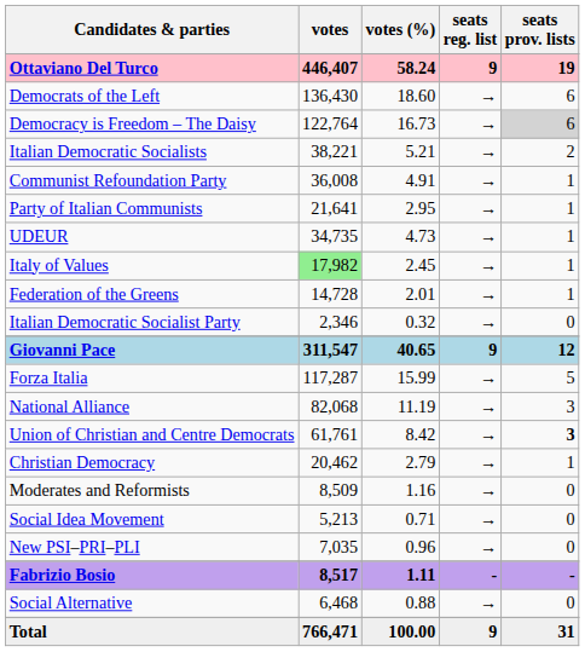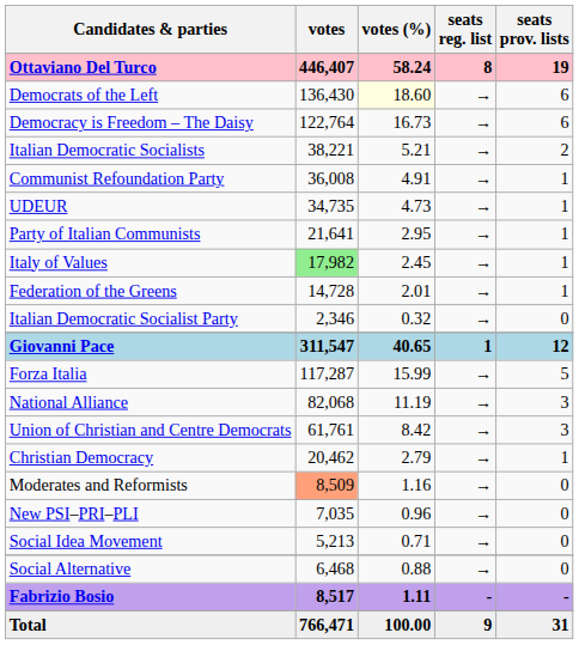Ottaviano Del Turco | seats reg. list: 9 -> 8
Democrats of the Left | votes (%): no background -> lightyellow background
Democracy is Freedom – The Daisy | seats prov. lists: lightgrey background -> no background
rows swapped: UDEUR <-> Party of Italian Communists
Giovanni Pace | seats reg. list: 9 -> 1
Union of Christian and Centre Democrats | seats prov. lists: bold -> normal
Moderates and Reformists | votes: no background -> lightsalmon background
rows swapped: New PSI–PRI–PLI <-> Social Idea Movement
rows swapped: Fabrizio Bosio <-> Social Alternative
